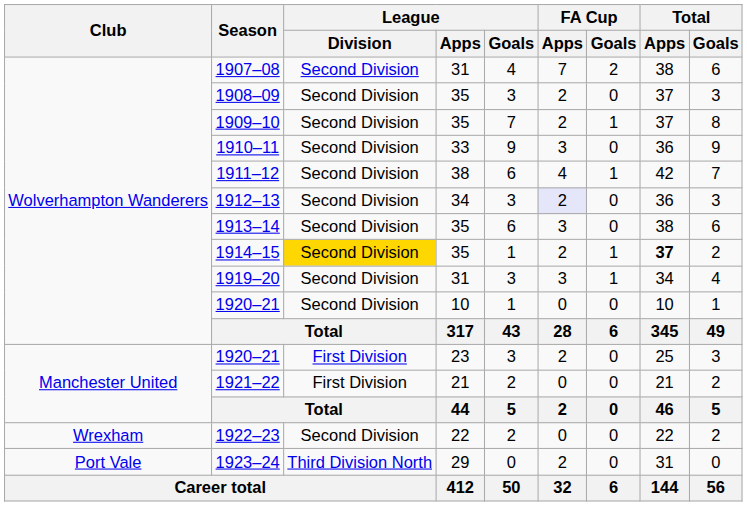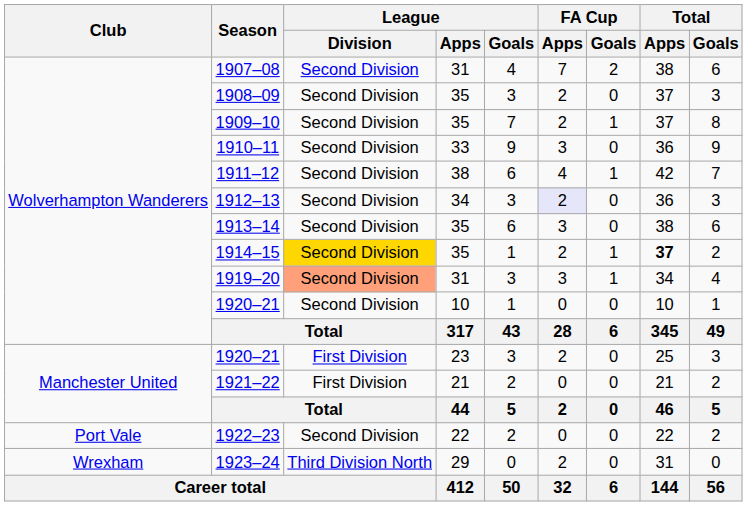1919–20 | League / Division: no background -> lightsalmon background
1922–23 | Club: Wrexham -> Port Vale
1923–24 | Club: Port Vale -> Wrexham
